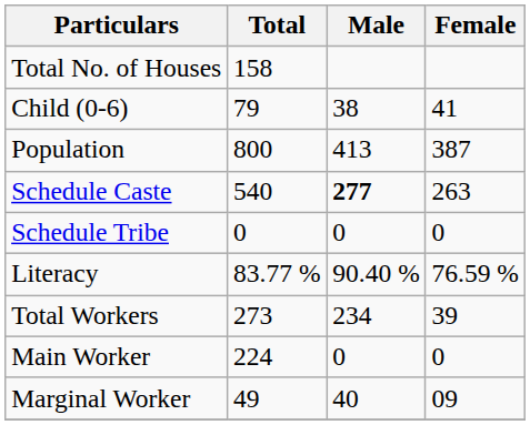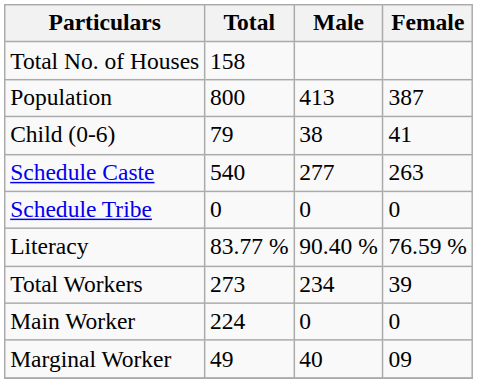rows swapped: Population <-> Child (0-6)
Schedule Caste | Male: bold -> normal
